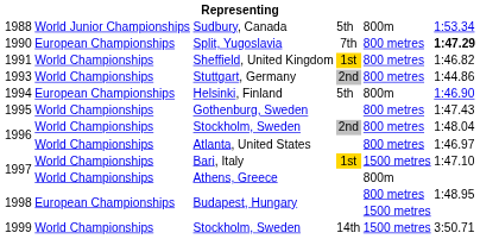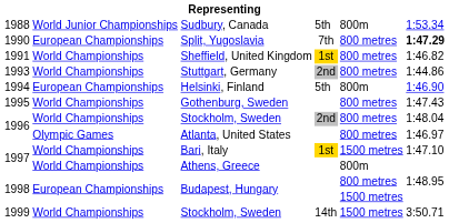Atlanta, United States | column 2: World Championships -> Olympic Games
